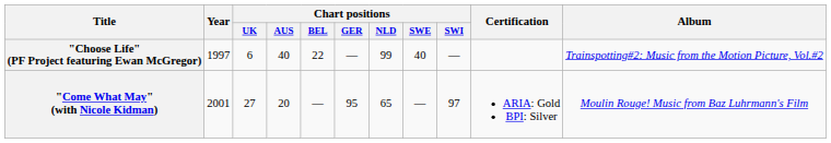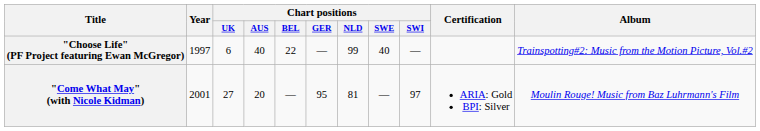"Come What May" (with Nicole Kidman) | Chart positions / NLD: 65 -> 81
